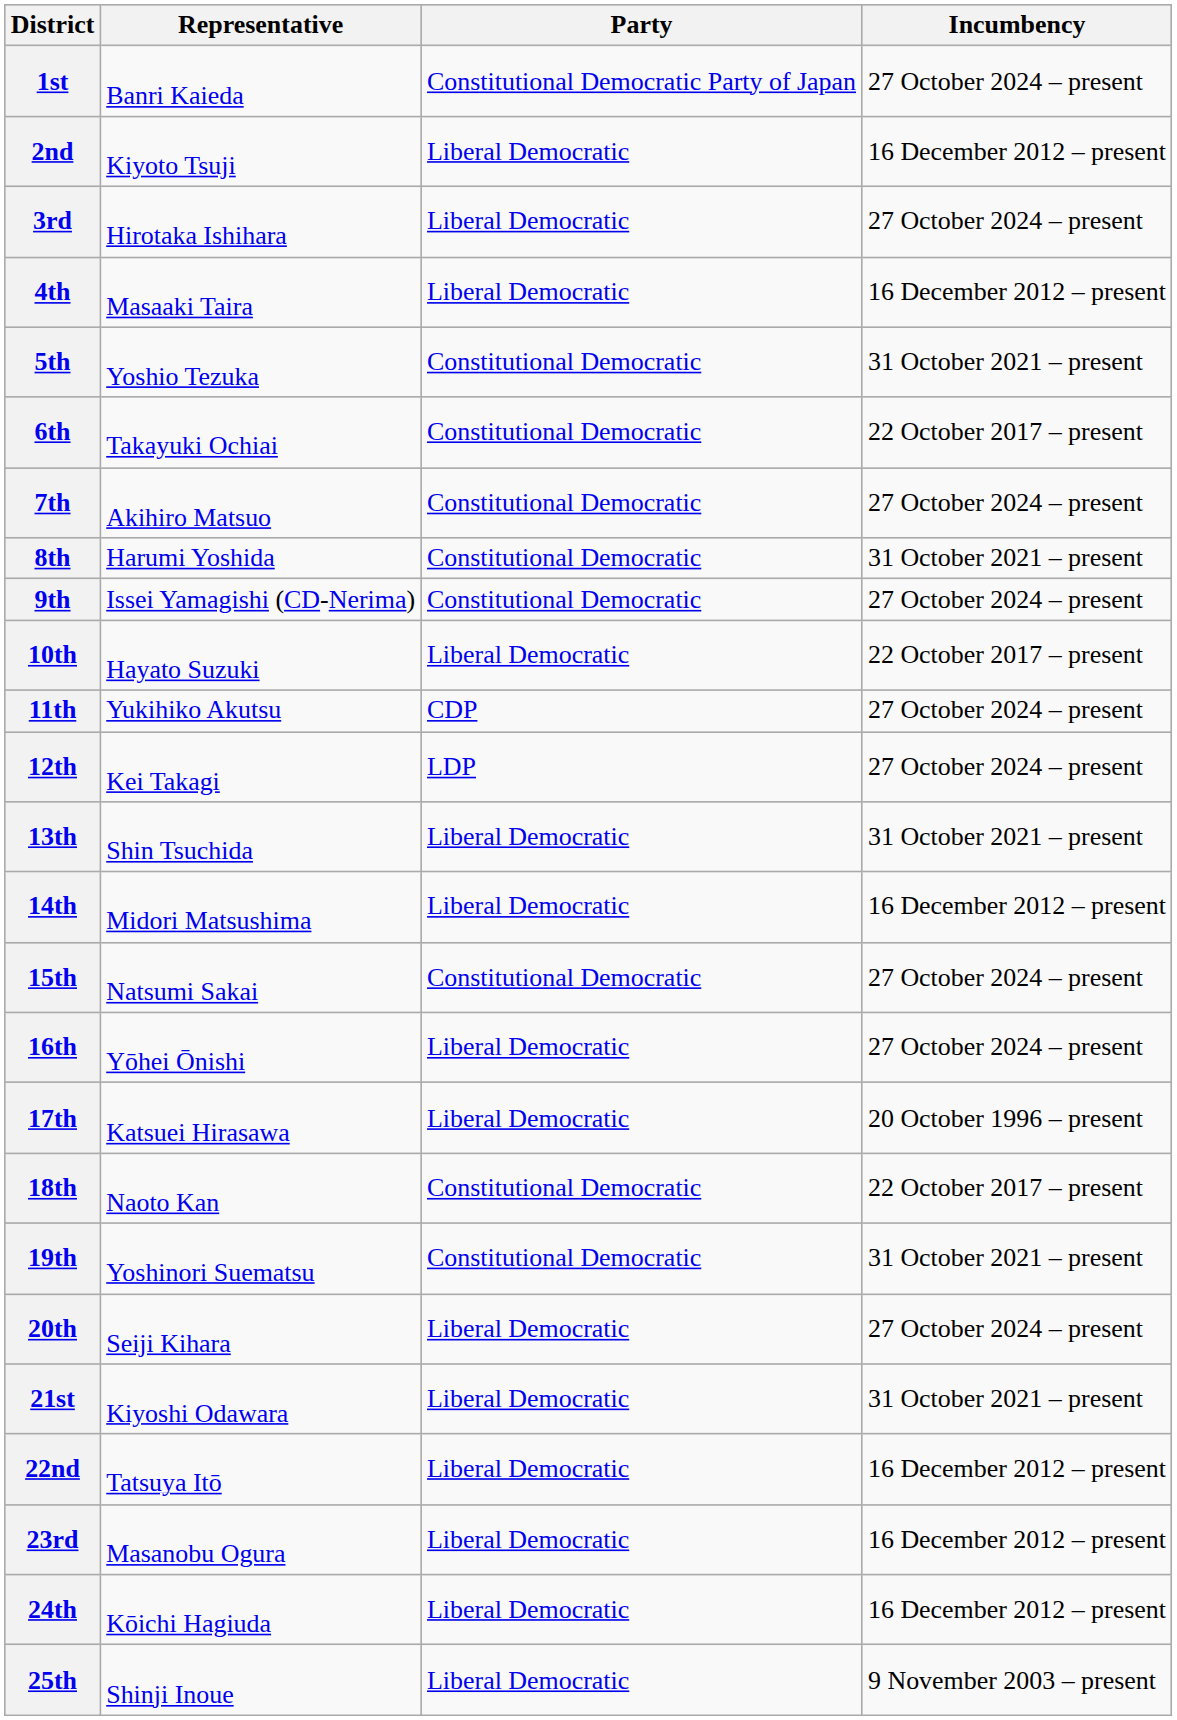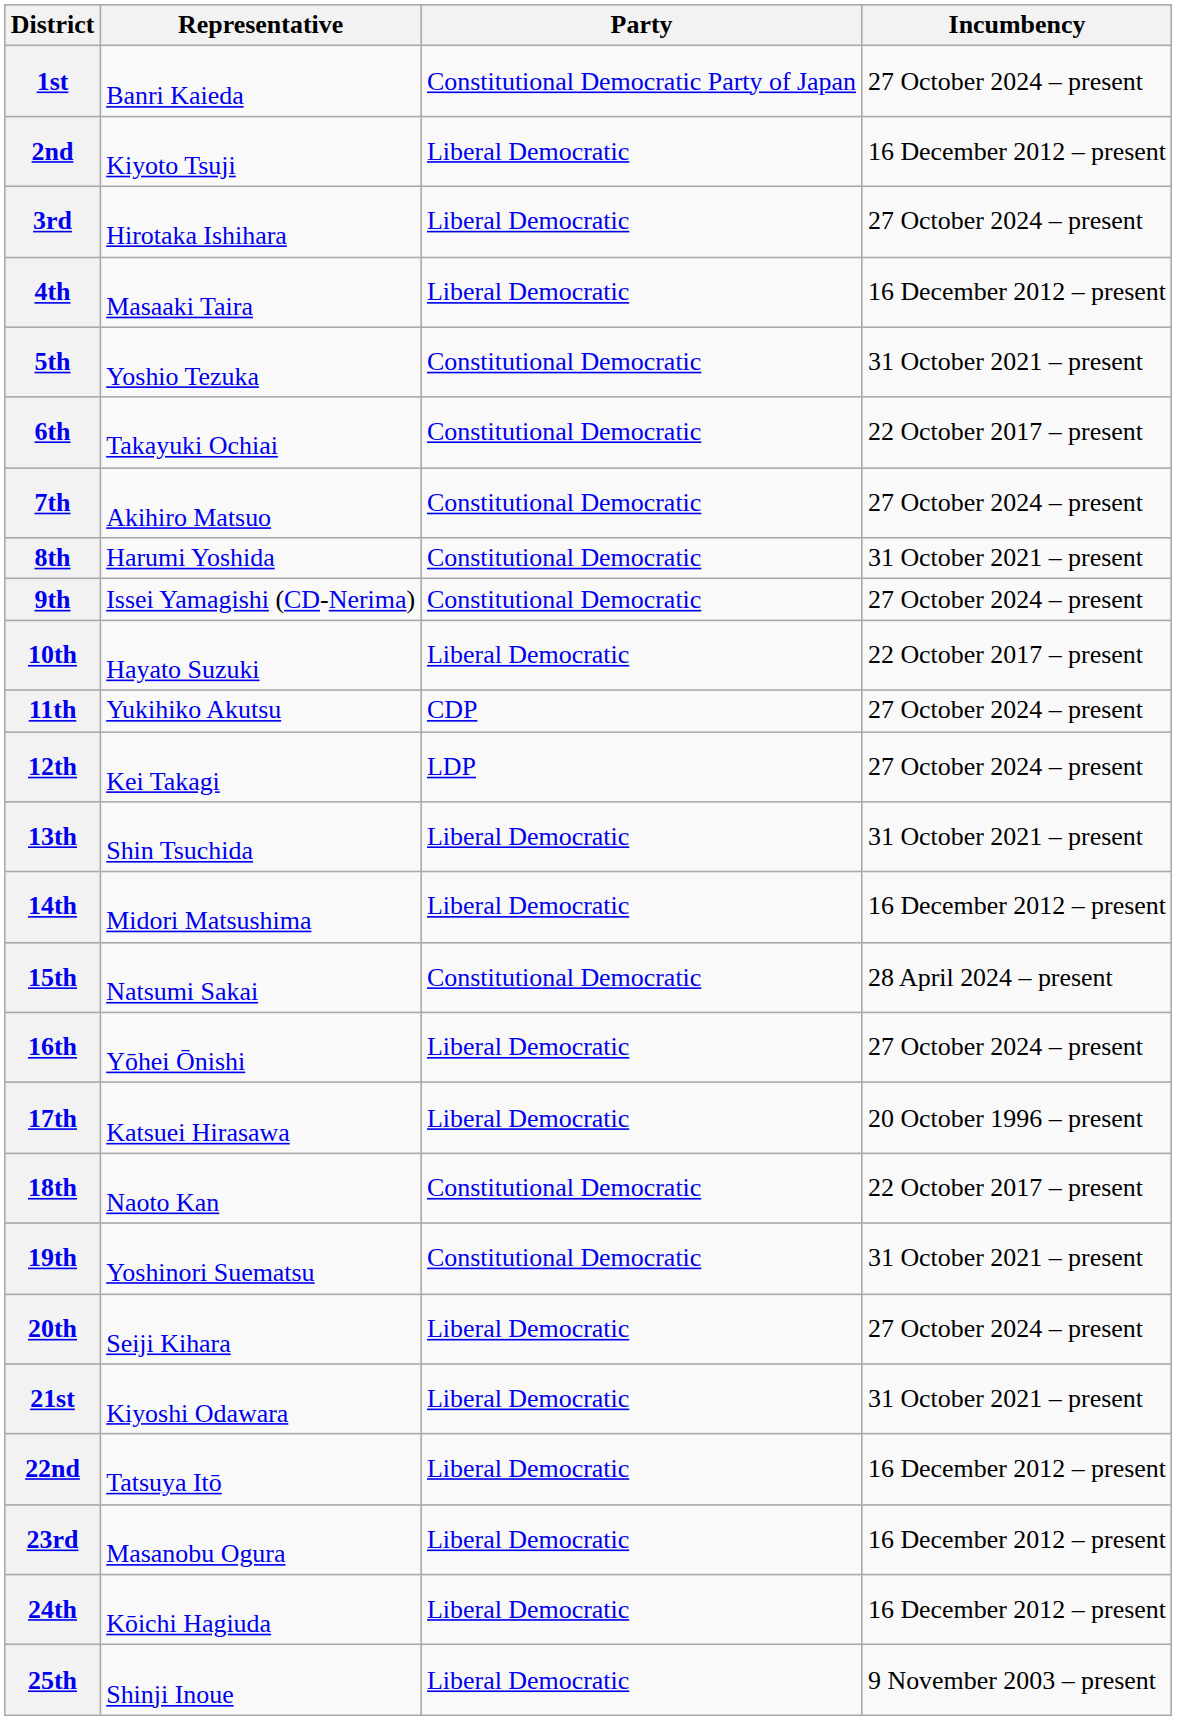15th | Incumbency: 27 October 2024 – present -> 28 April 2024 – present
